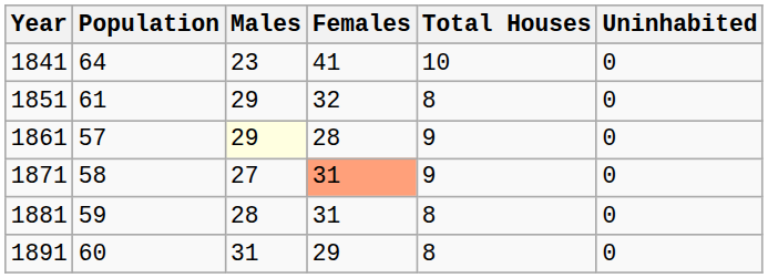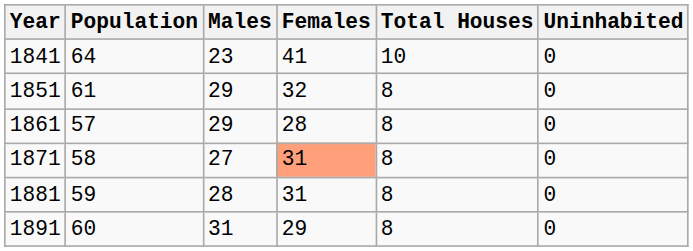1861 | Males: lightyellow background -> no background
1861 | Total Houses: 9 -> 8
1871 | Total Houses: 9 -> 8
